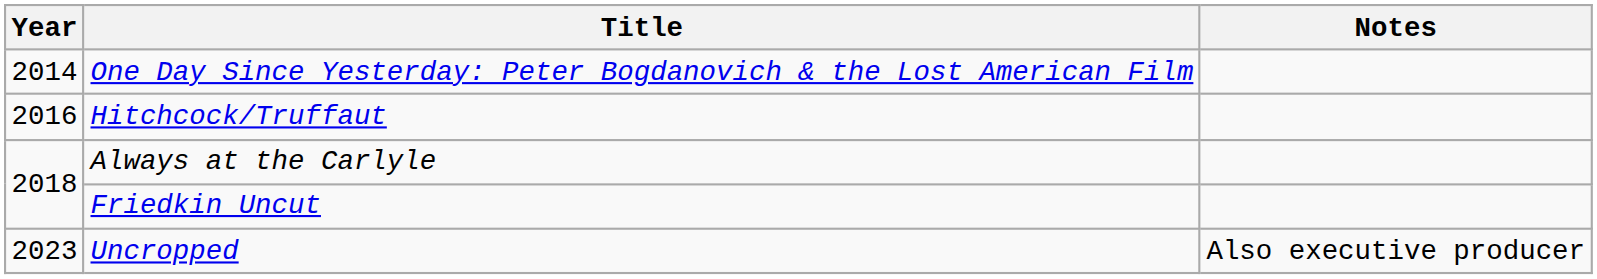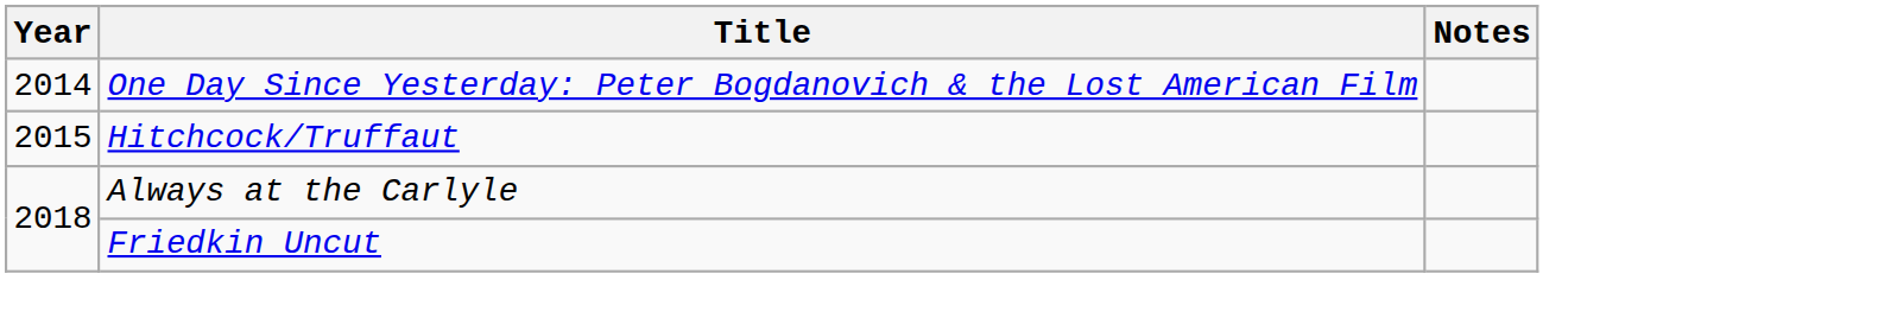Hitchcock/Truffaut | Year: 2016 -> 2015
- row: 2023 | Uncropped | Also executive producer
